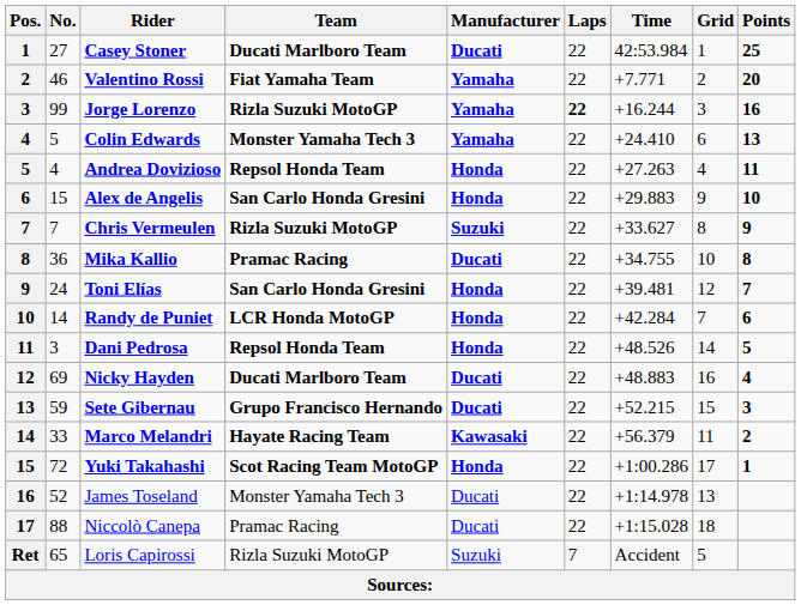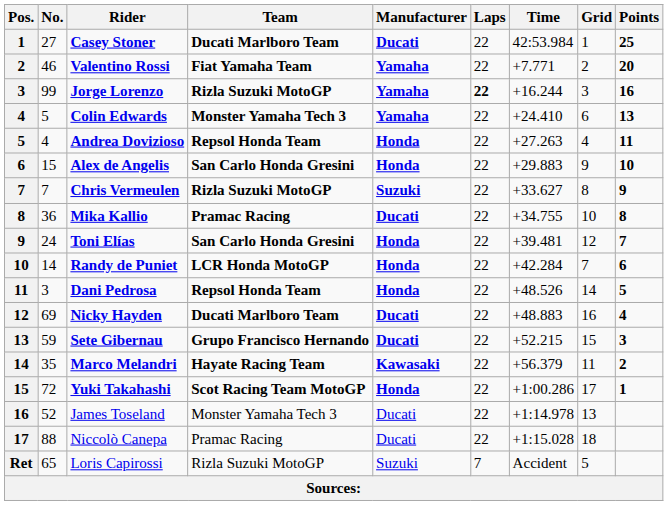Marco Melandri | No.: 33 -> 35
